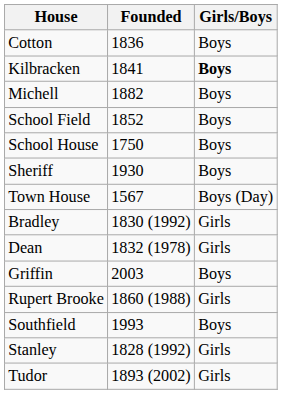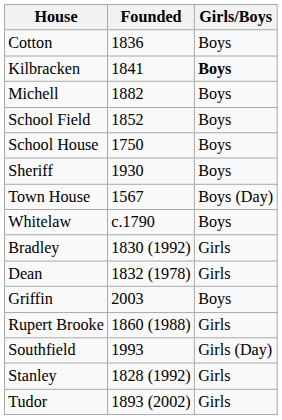+ row: Whitelaw | c.1790 | Boys
Southfield | Girls/Boys: Boys -> Girls (Day)
